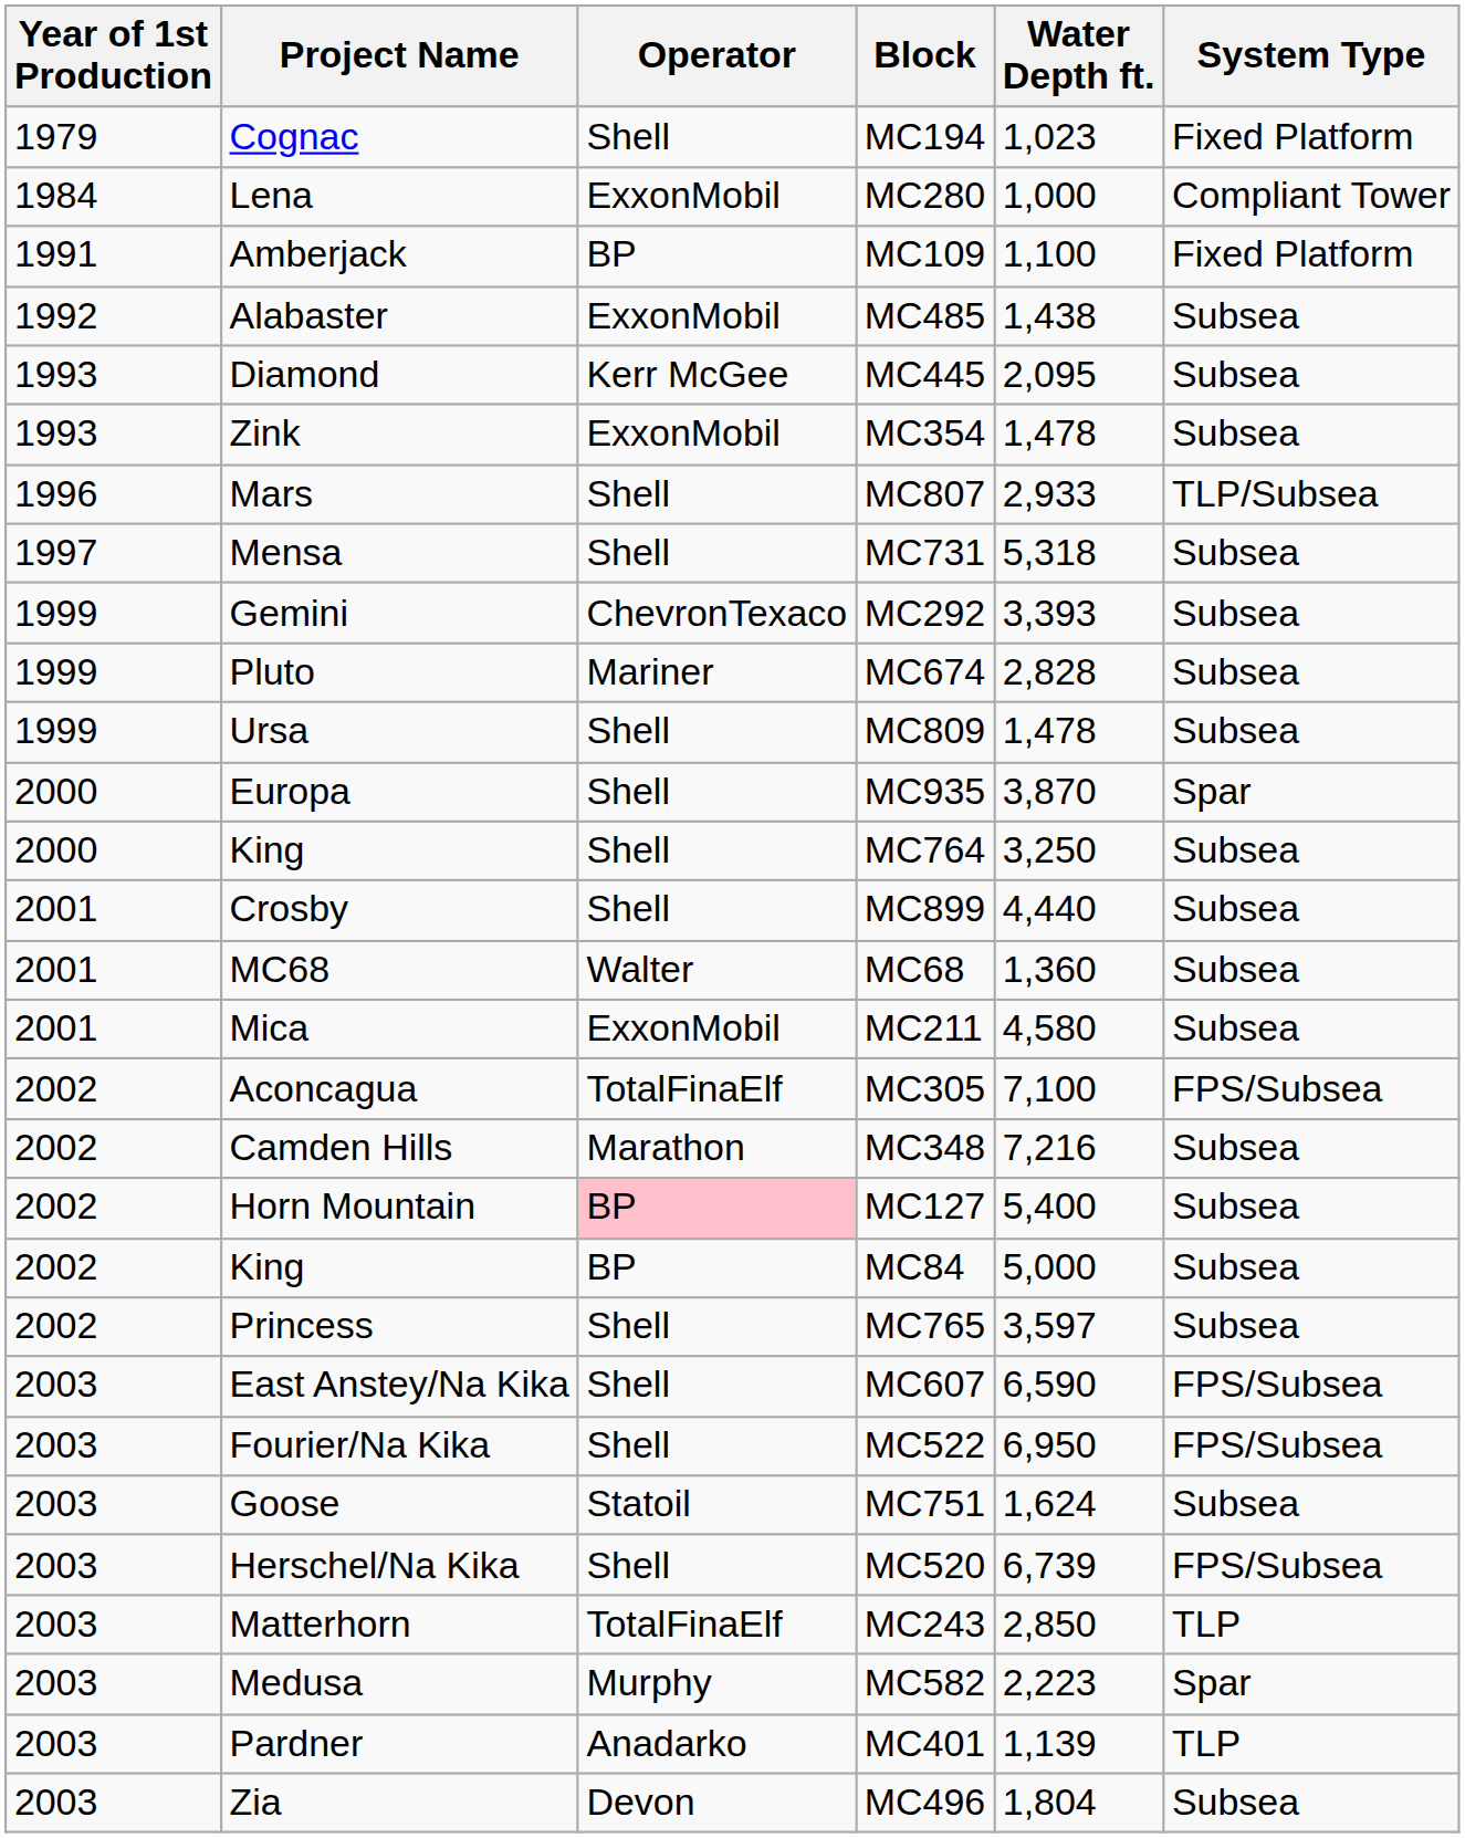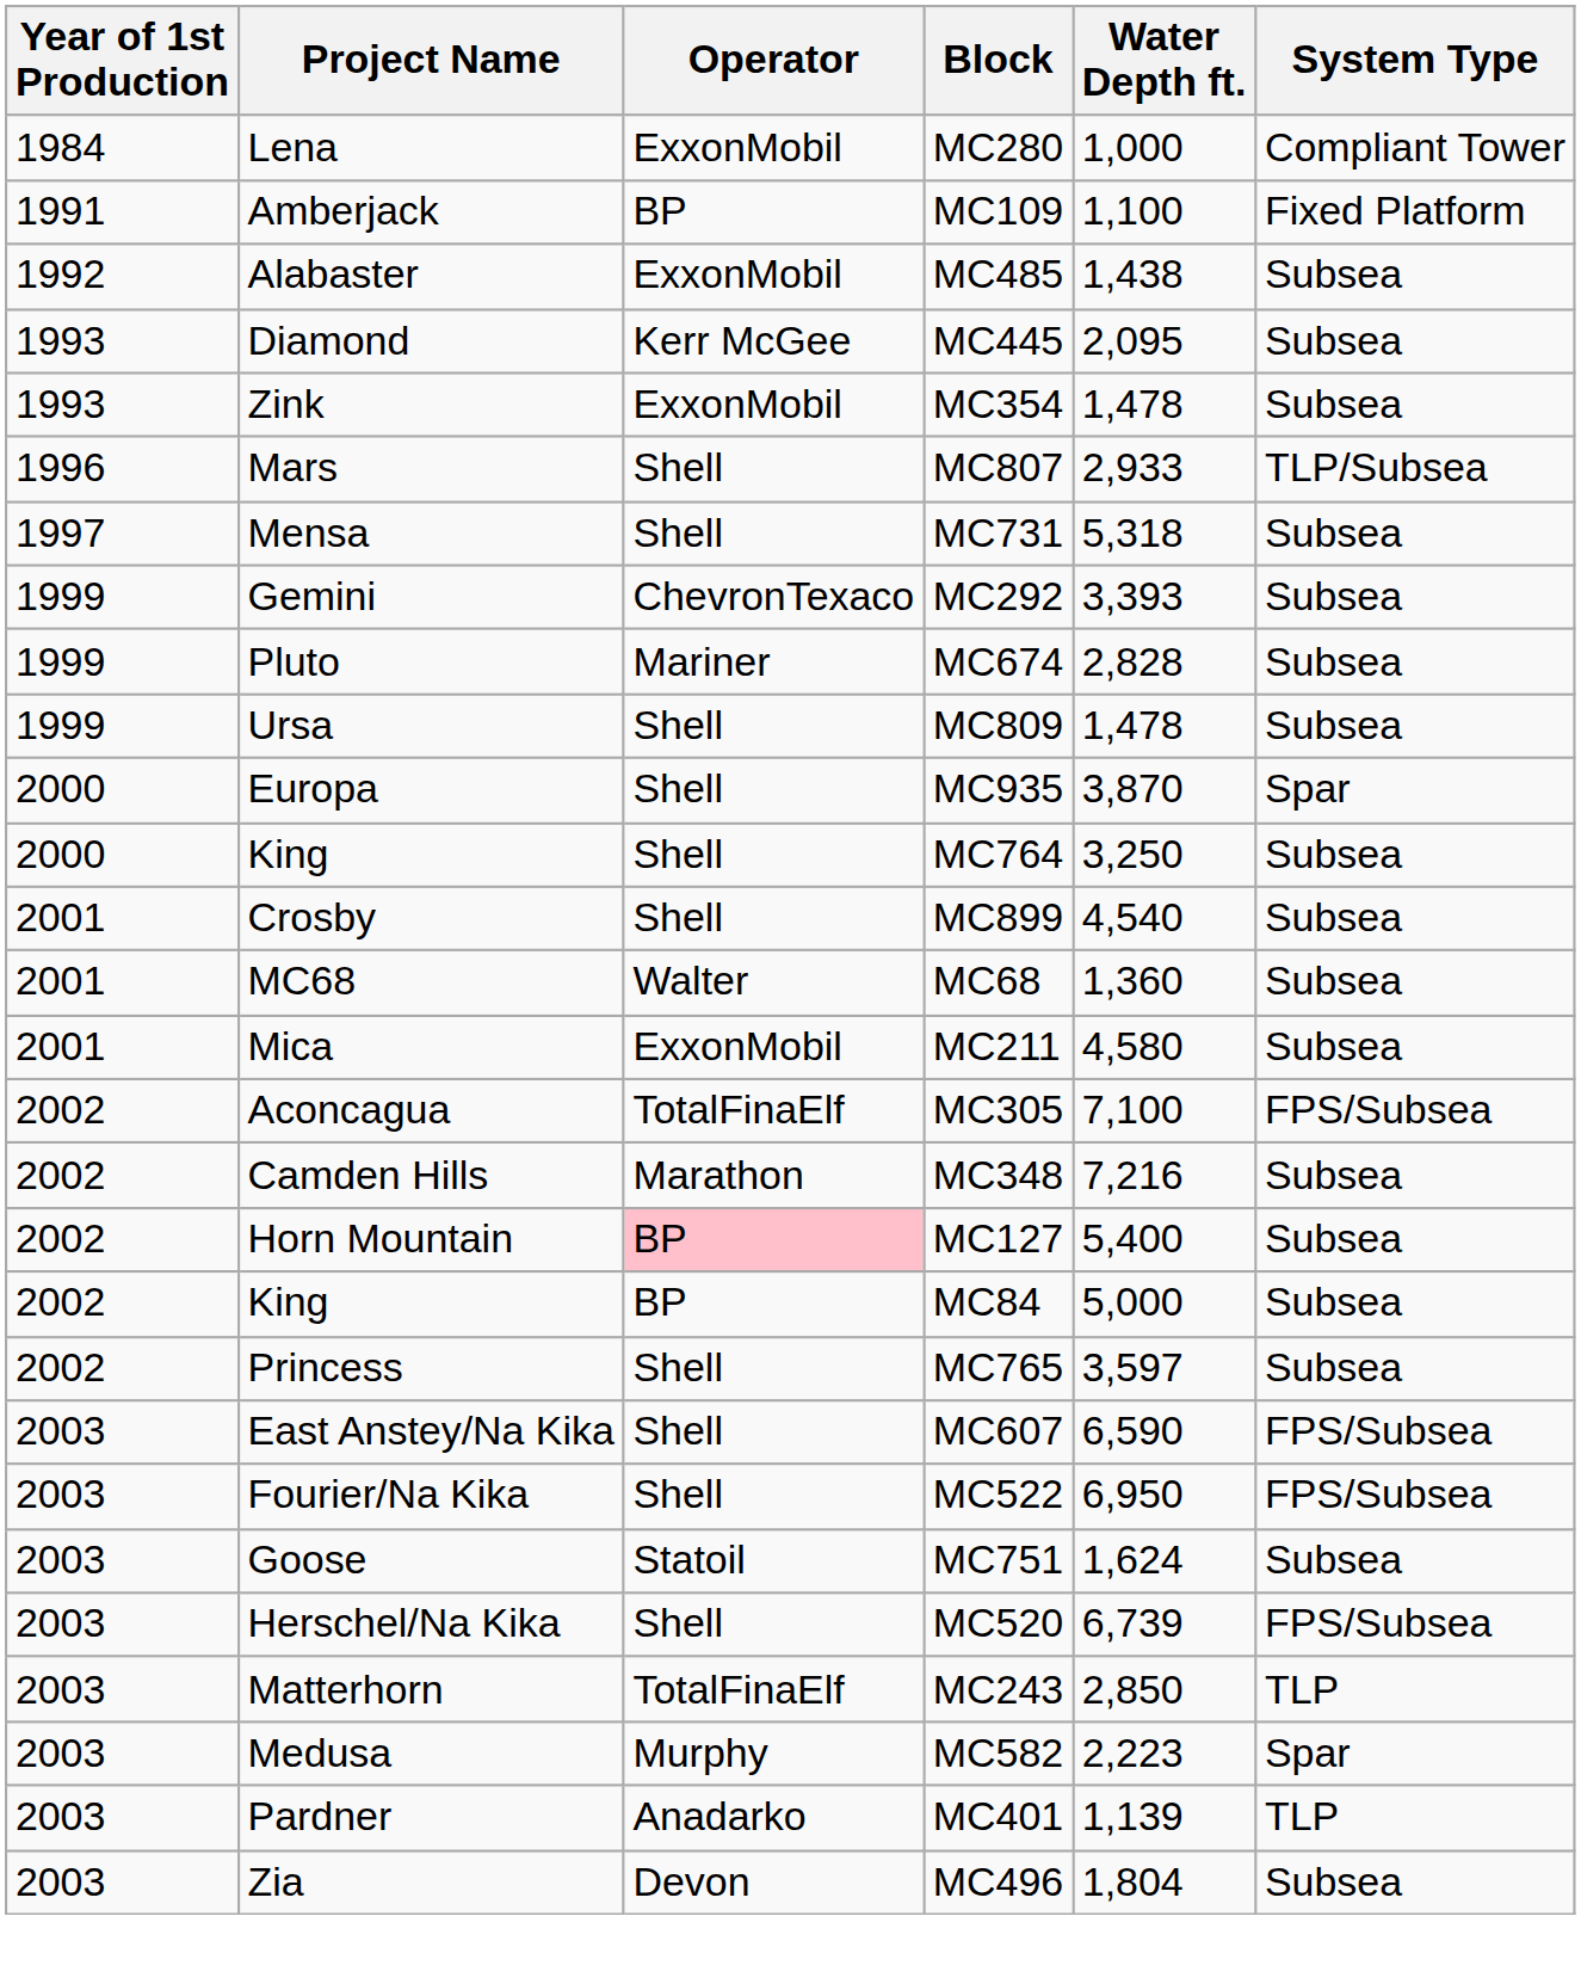- row: 1979 | Cognac | Shell | MC194 | 1,023 | Fixed Platform
MC899 | Water Depth ft.: 4,440 -> 4,540
